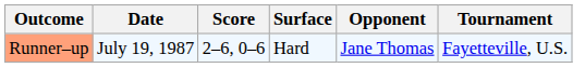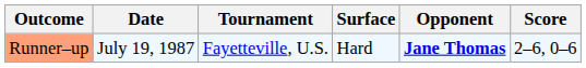columns swapped: Tournament <-> Score
Runner–up | Opponent: normal -> bold
